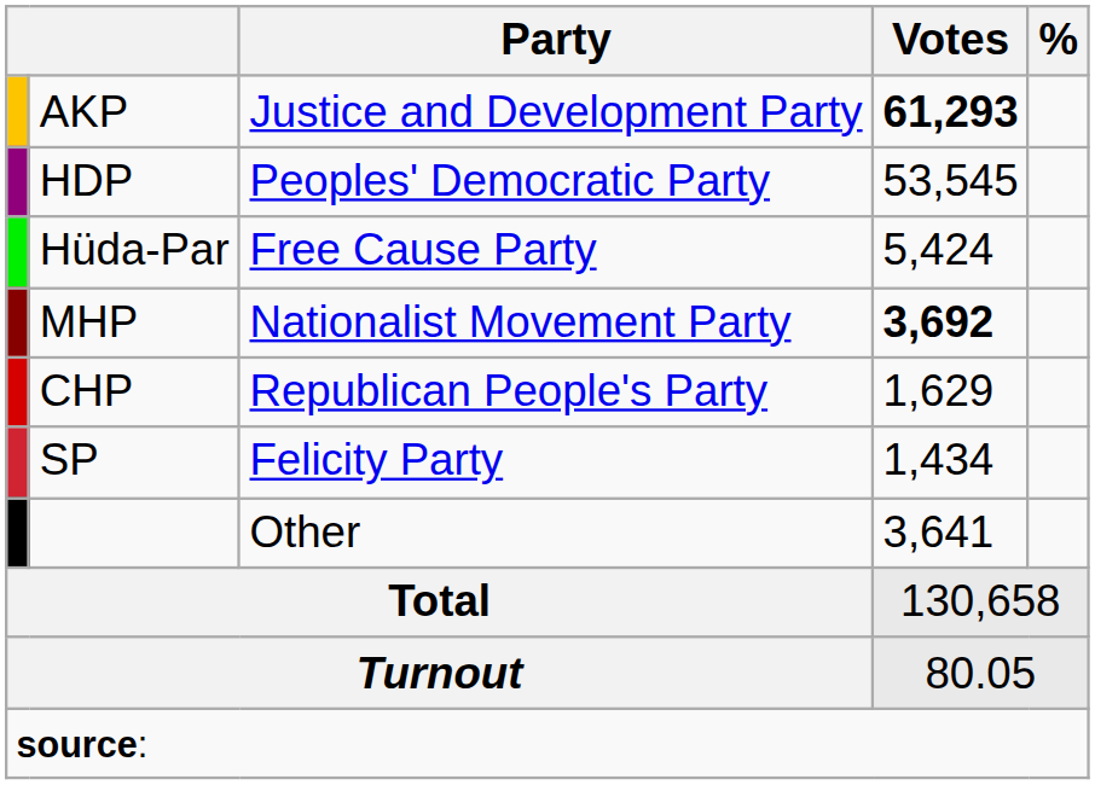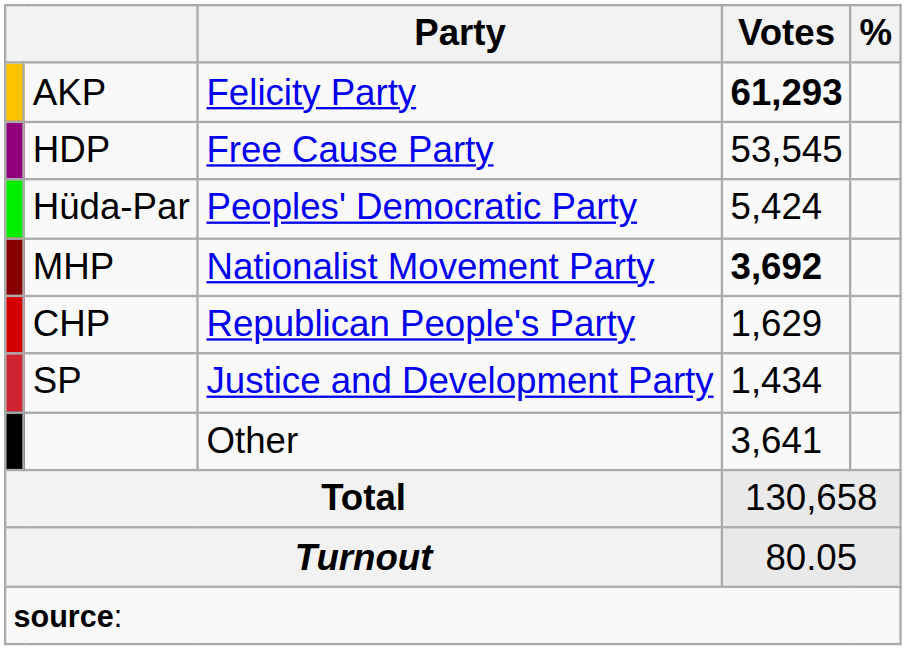AKP | Party: Justice and Development Party -> Felicity Party
HDP | Party: Peoples' Democratic Party -> Free Cause Party
Hüda-Par | Party: Free Cause Party -> Peoples' Democratic Party
SP | Party: Felicity Party -> Justice and Development Party
